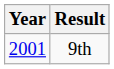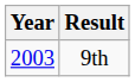9th | Year: 2001 -> 2003
